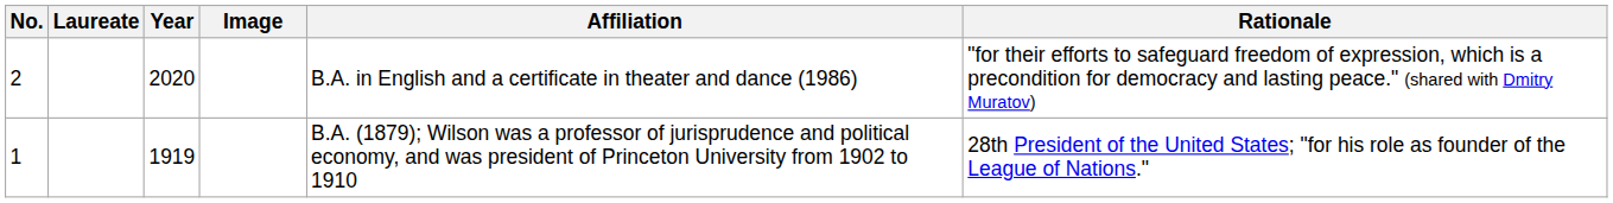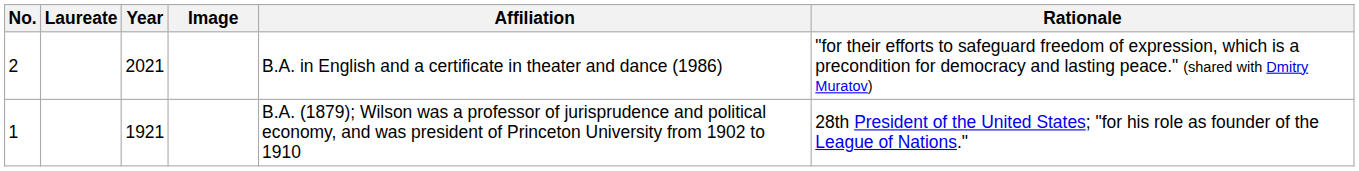2 | Year: 2020 -> 2021
1 | Year: 1919 -> 1921
